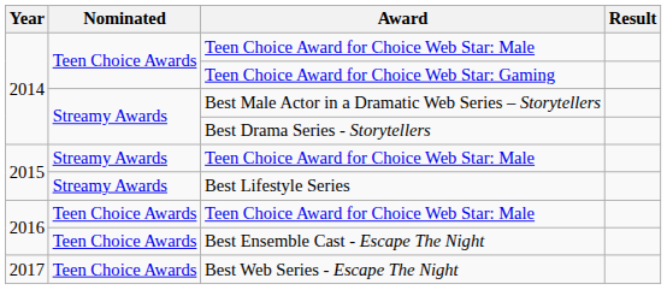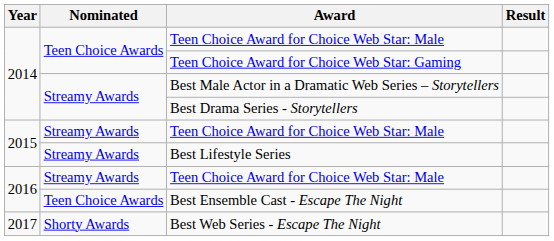2016 / Teen Choice Award for Choice Web Star: Male | Nominated: Teen Choice Awards -> Streamy Awards
Best Web Series - Escape The Night | Nominated: Teen Choice Awards -> Shorty Awards
